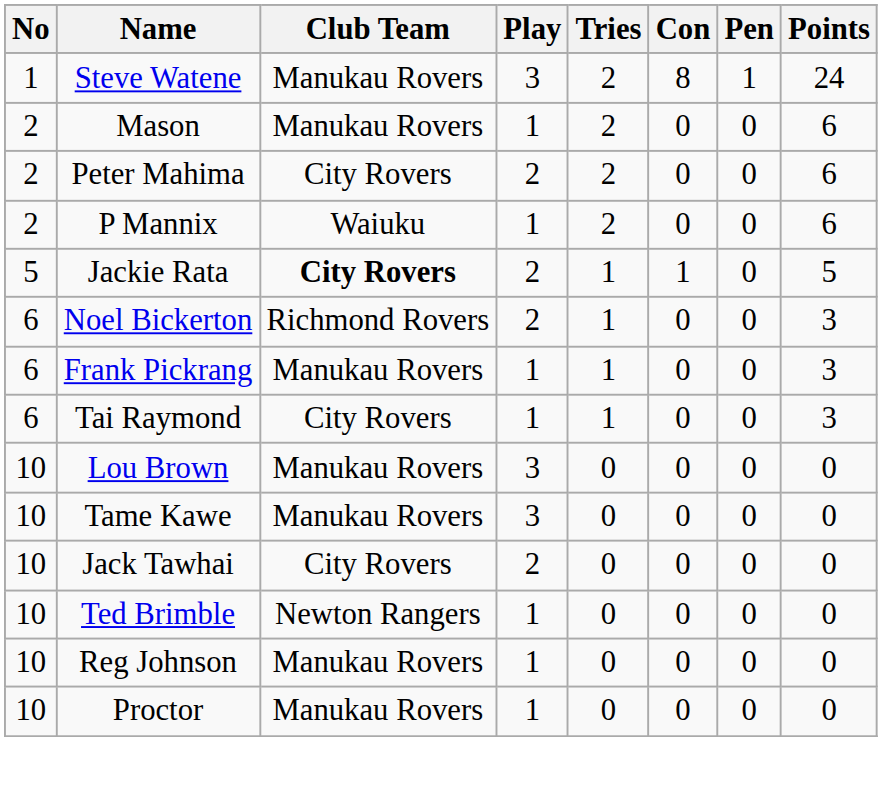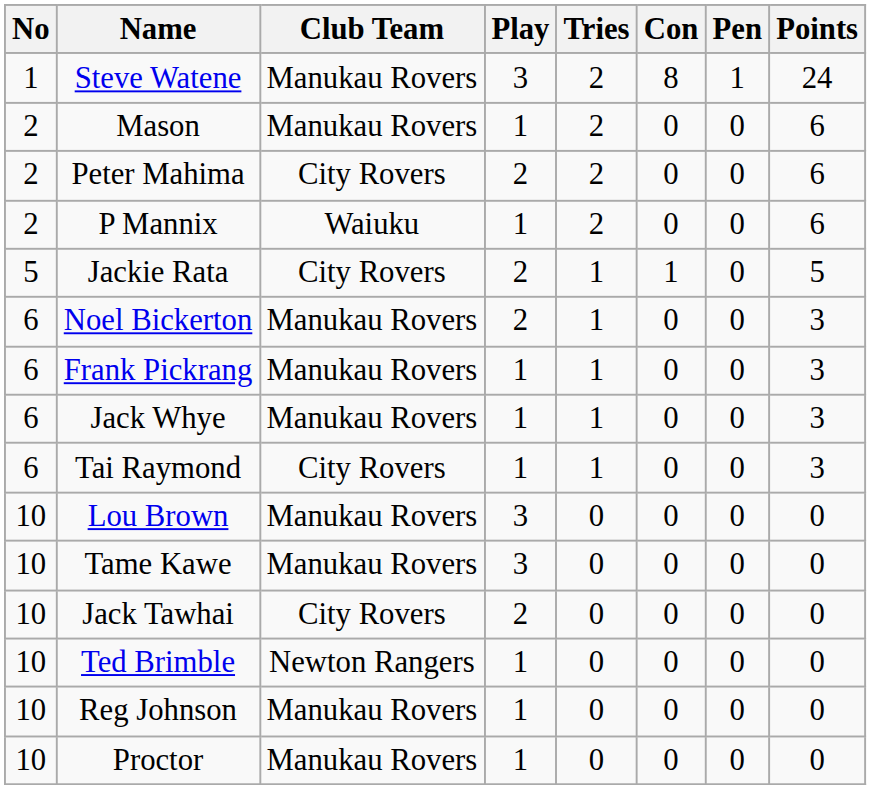Jackie Rata | Club Team: bold -> normal
Noel Bickerton | Club Team: Richmond Rovers -> Manukau Rovers
+ row: 6 | Jack Whye | Manukau Rovers | 1 | 1 | 0 | 0 | 3
